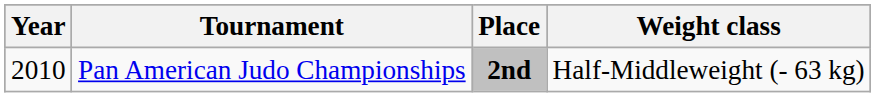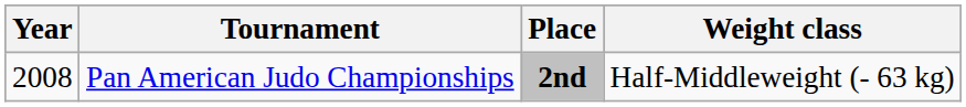Pan American Judo Championships | Year: 2010 -> 2008
